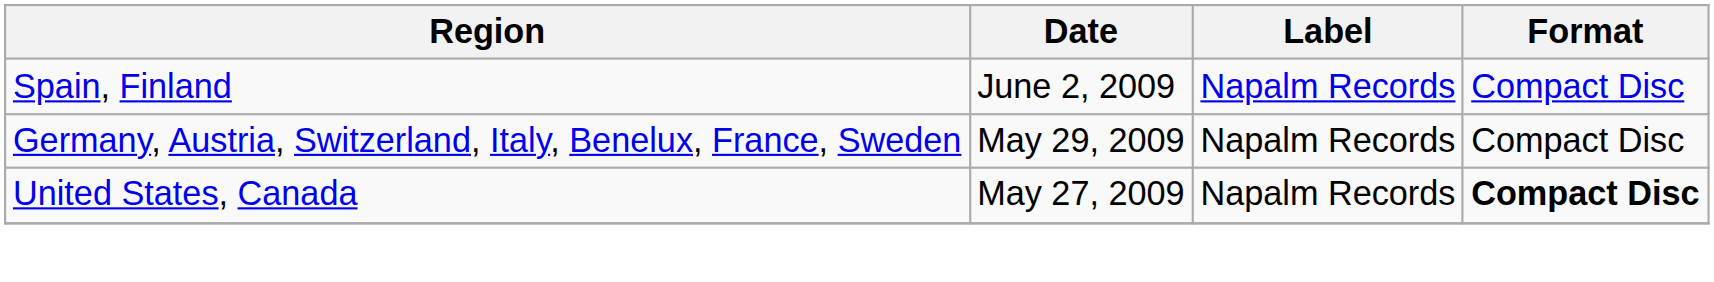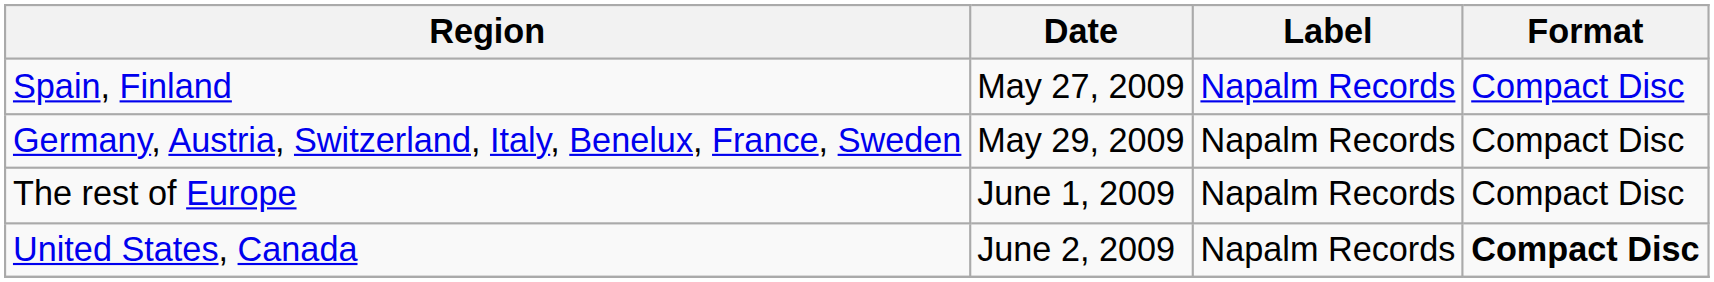Spain, Finland | Date: June 2, 2009 -> May 27, 2009
+ row: The rest of Europe | June 1, 2009 | Napalm Records | Compact Disc
United States, Canada | Date: May 27, 2009 -> June 2, 2009
